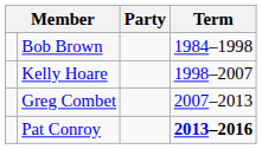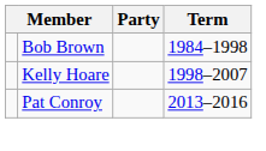- row: Greg Combet | 2007–2013
Pat Conroy | Term: bold -> normal
